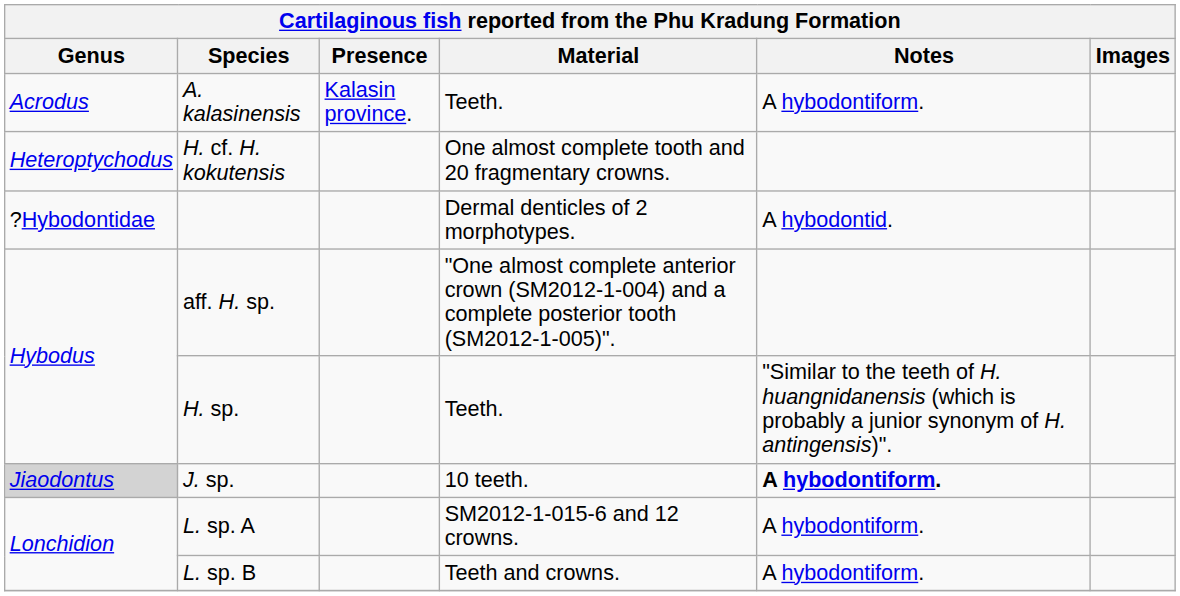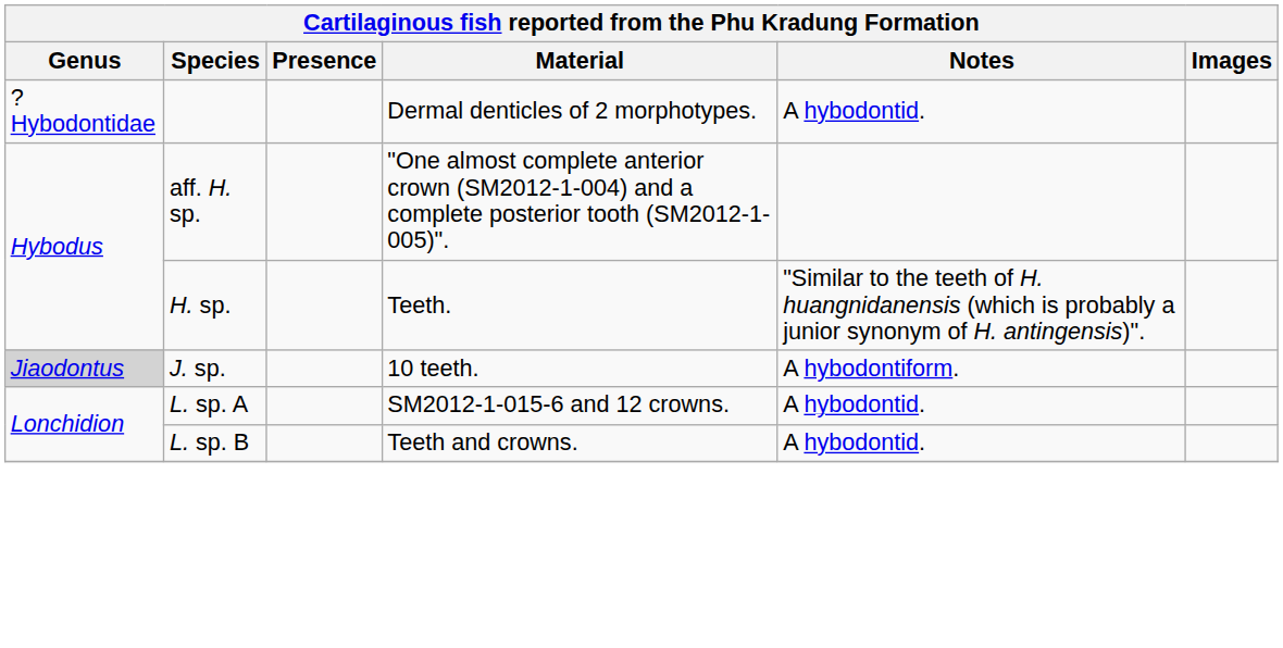- row: Acrodus | A. kalasinensis | Kalasin province. | Teeth. | A hybodontiform.
- row: Heteroptychodus | H. cf. H. kokutensis | One almost complete tooth and 20 fragmentary crowns.
J. sp. | Notes: bold -> normal
L. sp. A | Notes: A hybodontiform. -> A hybodontid.
L. sp. B | Notes: A hybodontiform. -> A hybodontid.
